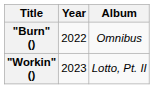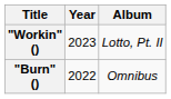rows swapped: "Burn" () <-> "Workin" ()
